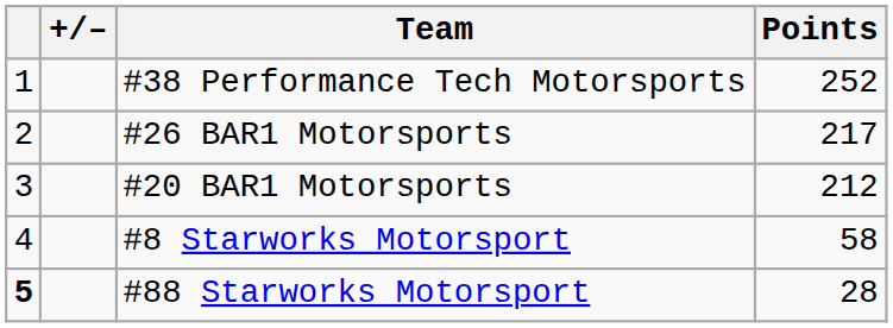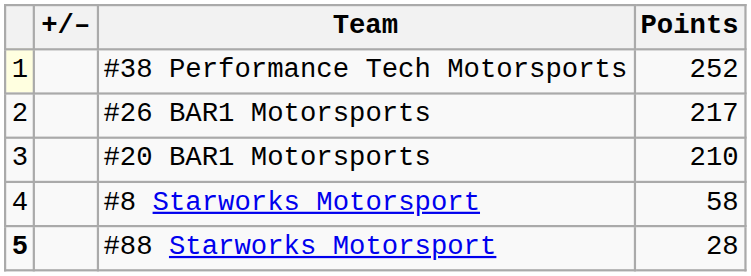#38 Performance Tech Motorsports | column 1: no background -> lightyellow background
#20 BAR1 Motorsports | Points: 212 -> 210
